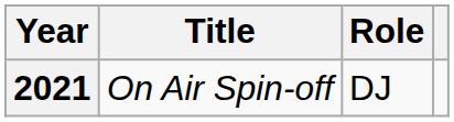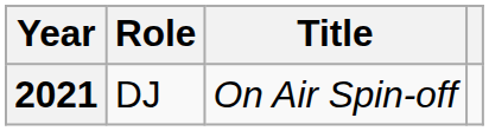columns swapped: Title <-> Role
